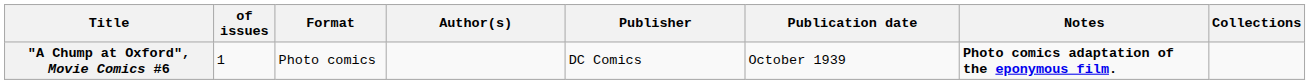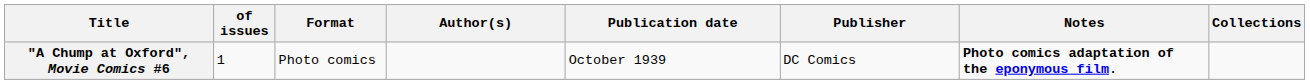columns swapped: Publisher <-> Publication date
